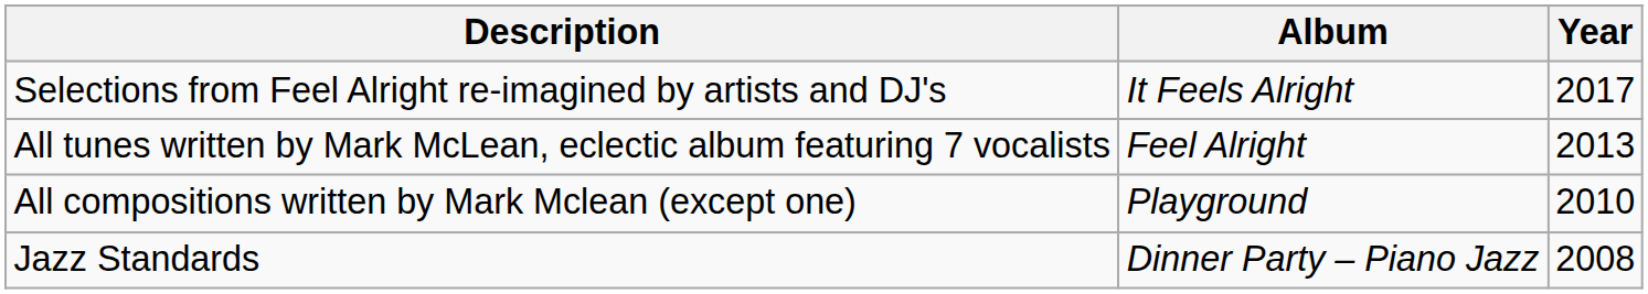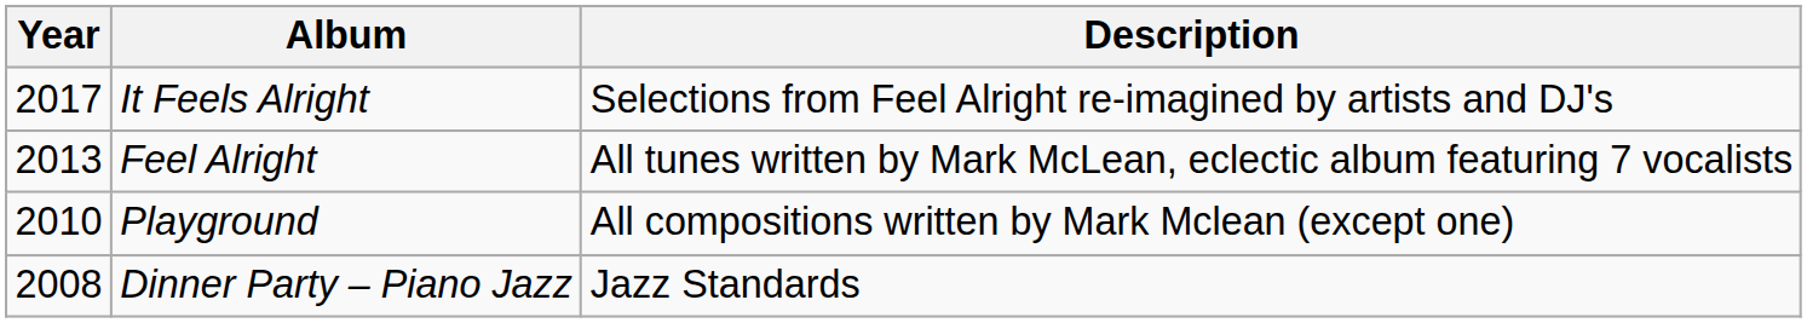columns swapped: Year <-> Description
